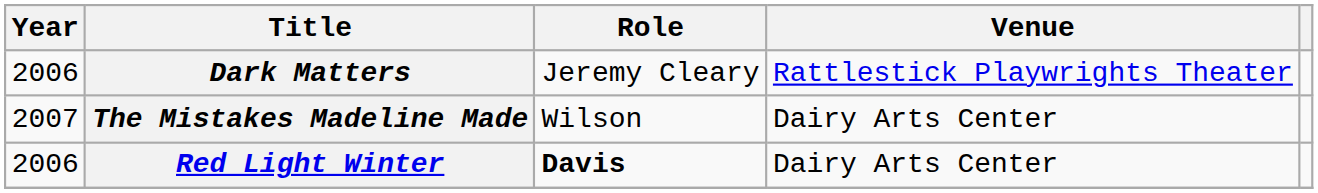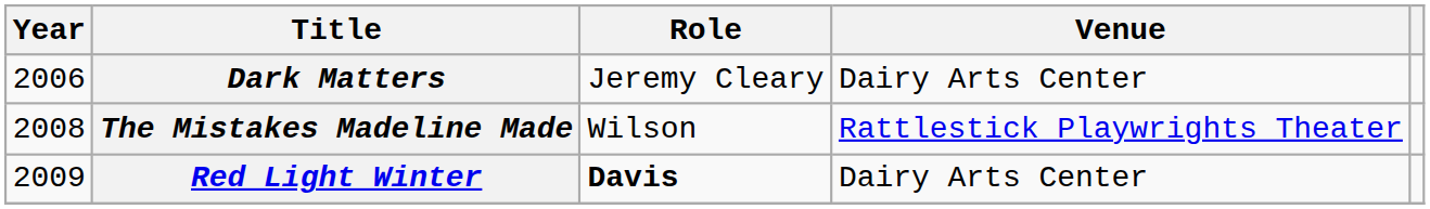Dark Matters | Venue: Rattlestick Playwrights Theater -> Dairy Arts Center
The Mistakes Madeline Made | Year: 2007 -> 2008
The Mistakes Madeline Made | Venue: Dairy Arts Center -> Rattlestick Playwrights Theater
Red Light Winter | Year: 2006 -> 2009
